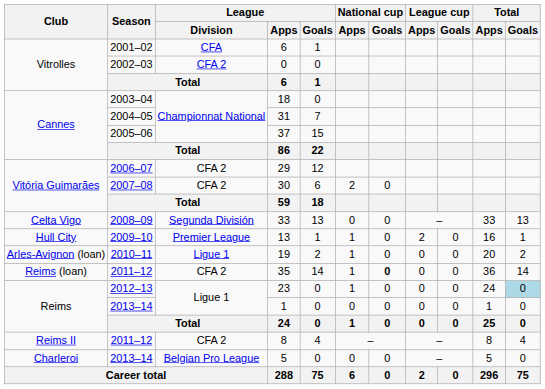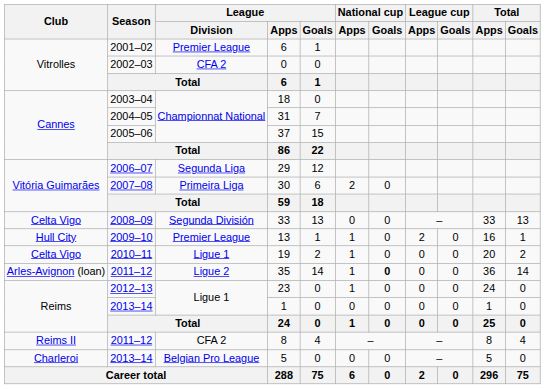2001–02 / 6 | League / Division: CFA -> Premier League
29 | League / Division: CFA 2 -> Segunda Liga
30 | League / Division: CFA 2 -> Primeira Liga
19 | Club: Arles-Avignon (loan) -> Celta Vigo
35 | Club: Reims (loan) -> Arles-Avignon (loan)
35 | League / Division: CFA 2 -> Ligue 2
23 | Total / Goals: lightblue background -> no background
